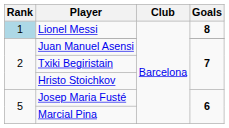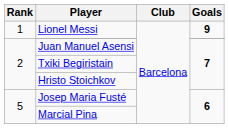Lionel Messi | Rank: lightblue background -> no background
Lionel Messi | Goals: 8 -> 9
